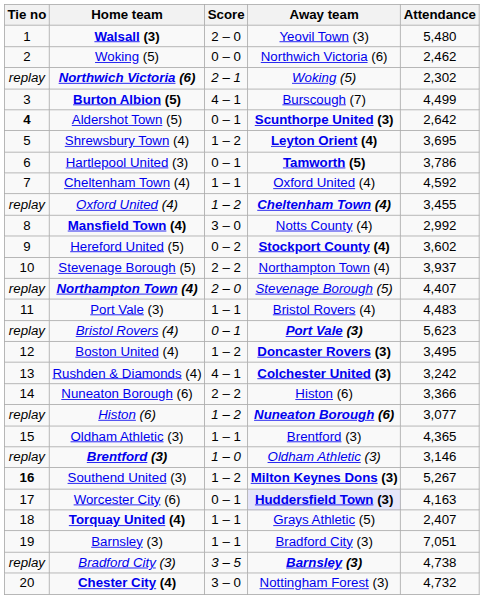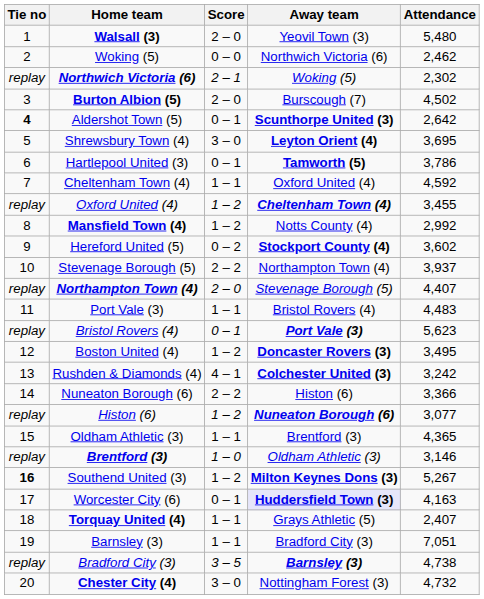Burton Albion (5) | Score: 4 – 1 -> 2 – 0
Burton Albion (5) | Attendance: 4,499 -> 4,502
Shrewsbury Town (4) | Score: 1 – 2 -> 3 – 0
Mansfield Town (4) | Score: 3 – 0 -> 1 – 2
